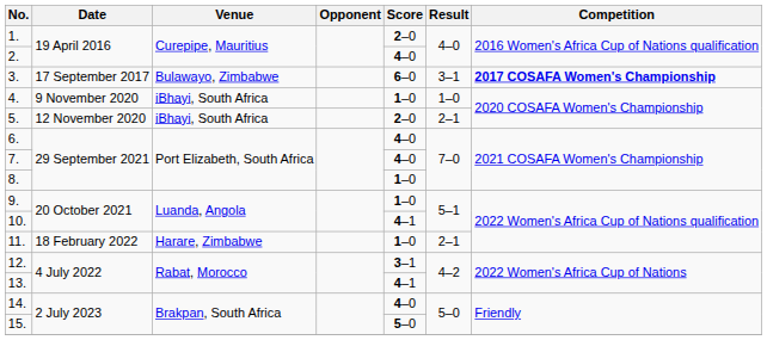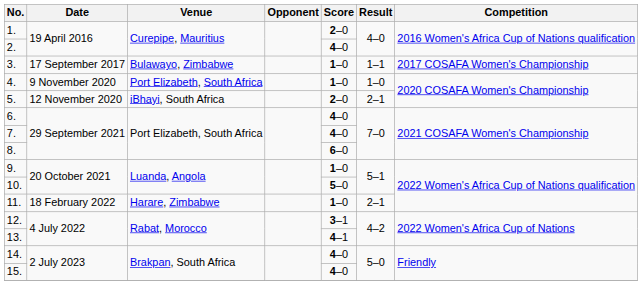3. | Score: 6–0 -> 1–0
3. | Result: 3–1 -> 1–1
3. | Competition: bold -> normal
4. | Venue: iBhayi, South Africa -> Port Elizabeth, South Africa
8. | Score: 1–0 -> 6–0
10. | Score: 4–1 -> 5–0
15. | Score: 5–0 -> 4–0
